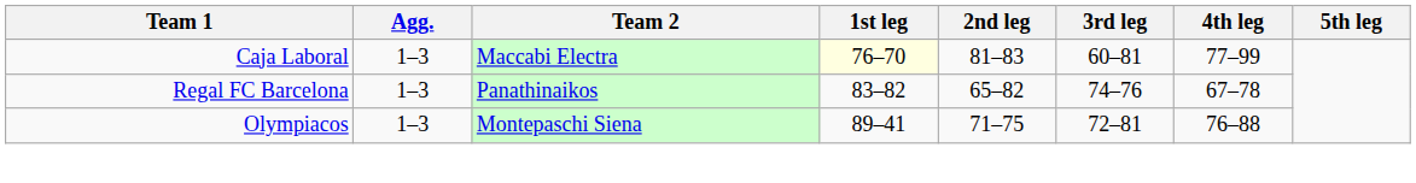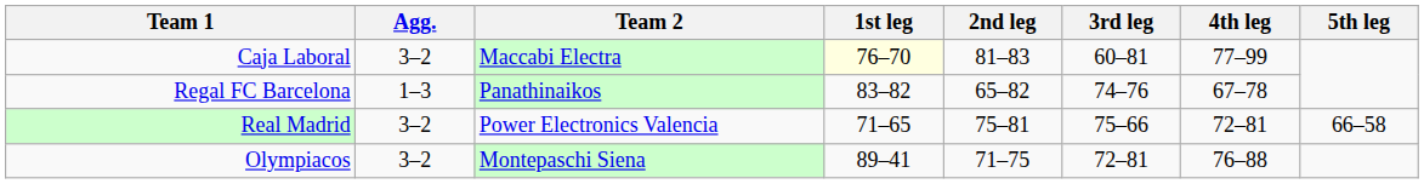Caja Laboral | Agg.: 1–3 -> 3–2
+ row: Real Madrid | 3–2 | Power Electronics Valencia | 71–65 | 75–81 | 75–66 | 72–81 | 66–58
Olympiacos | Agg.: 1–3 -> 3–2
